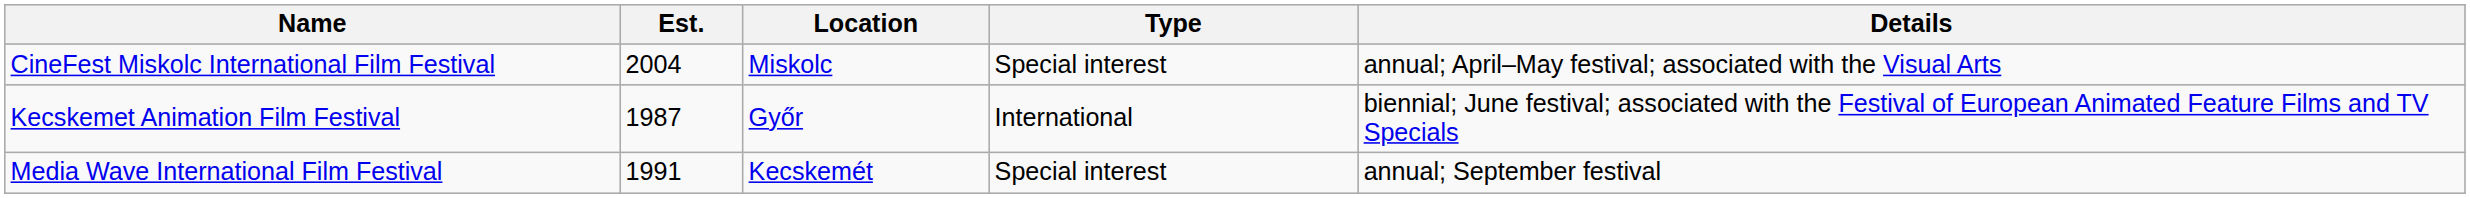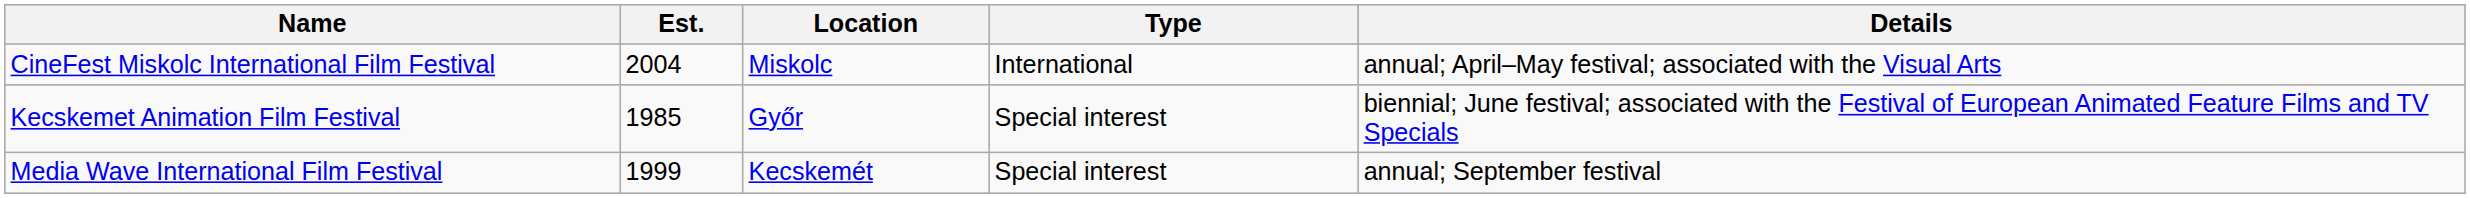CineFest Miskolc International Film Festival | Type: Special interest -> International
Kecskemet Animation Film Festival | Est.: 1987 -> 1985
Kecskemet Animation Film Festival | Type: International -> Special interest
Media Wave International Film Festival | Est.: 1991 -> 1999
